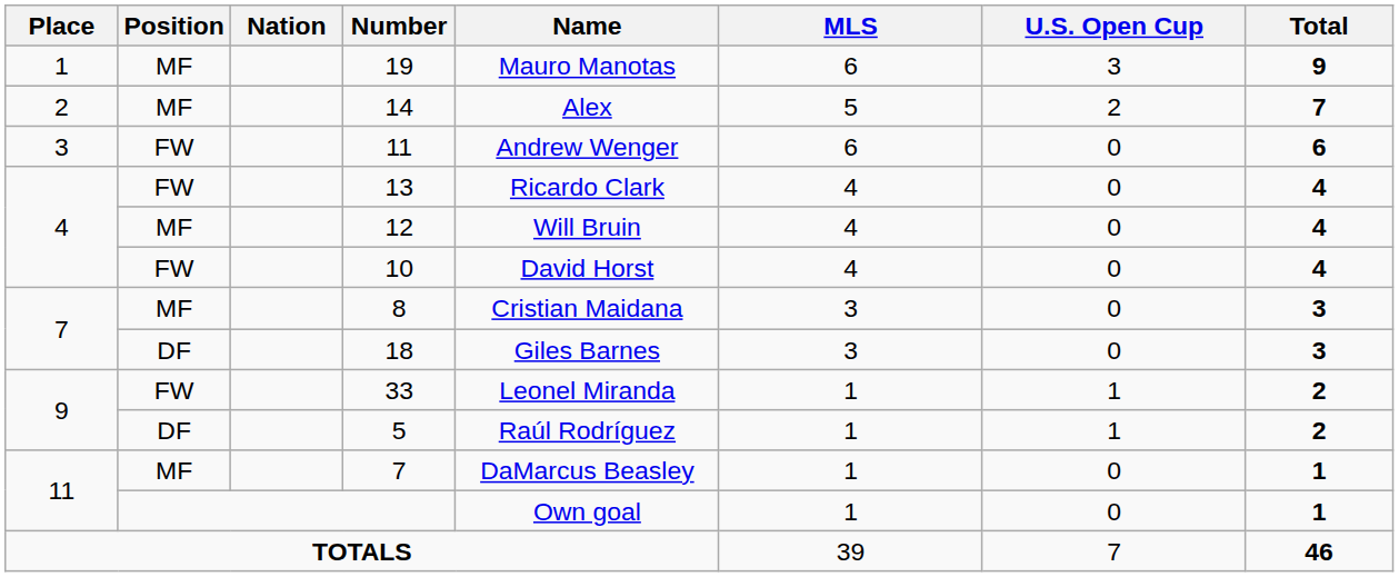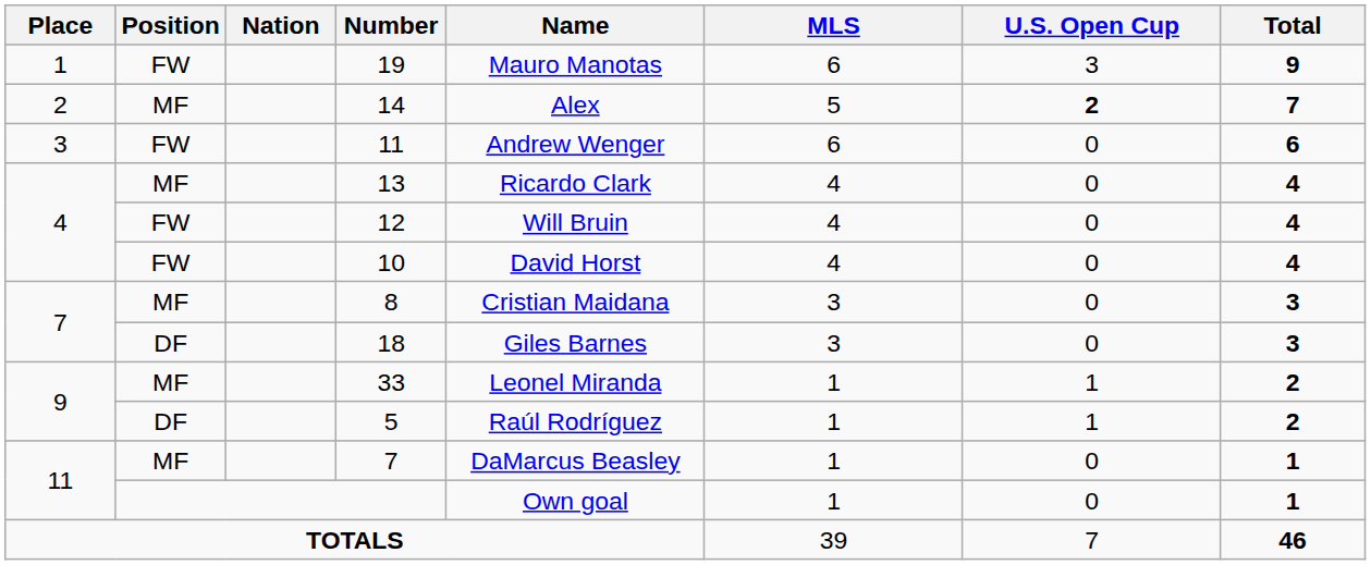19 | Position: MF -> FW
14 | U.S. Open Cup: normal -> bold
13 | Position: FW -> MF
12 | Position: MF -> FW
33 | Position: FW -> MF
